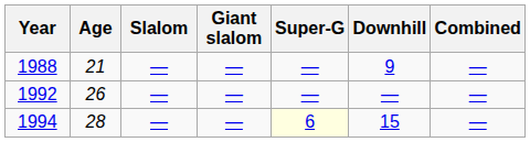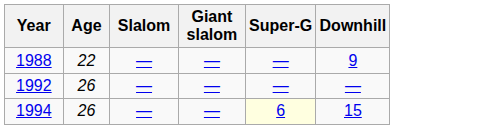- column: Combined | — | — | —
1988 | Age: 21 -> 22
1994 | Age: 28 -> 26
